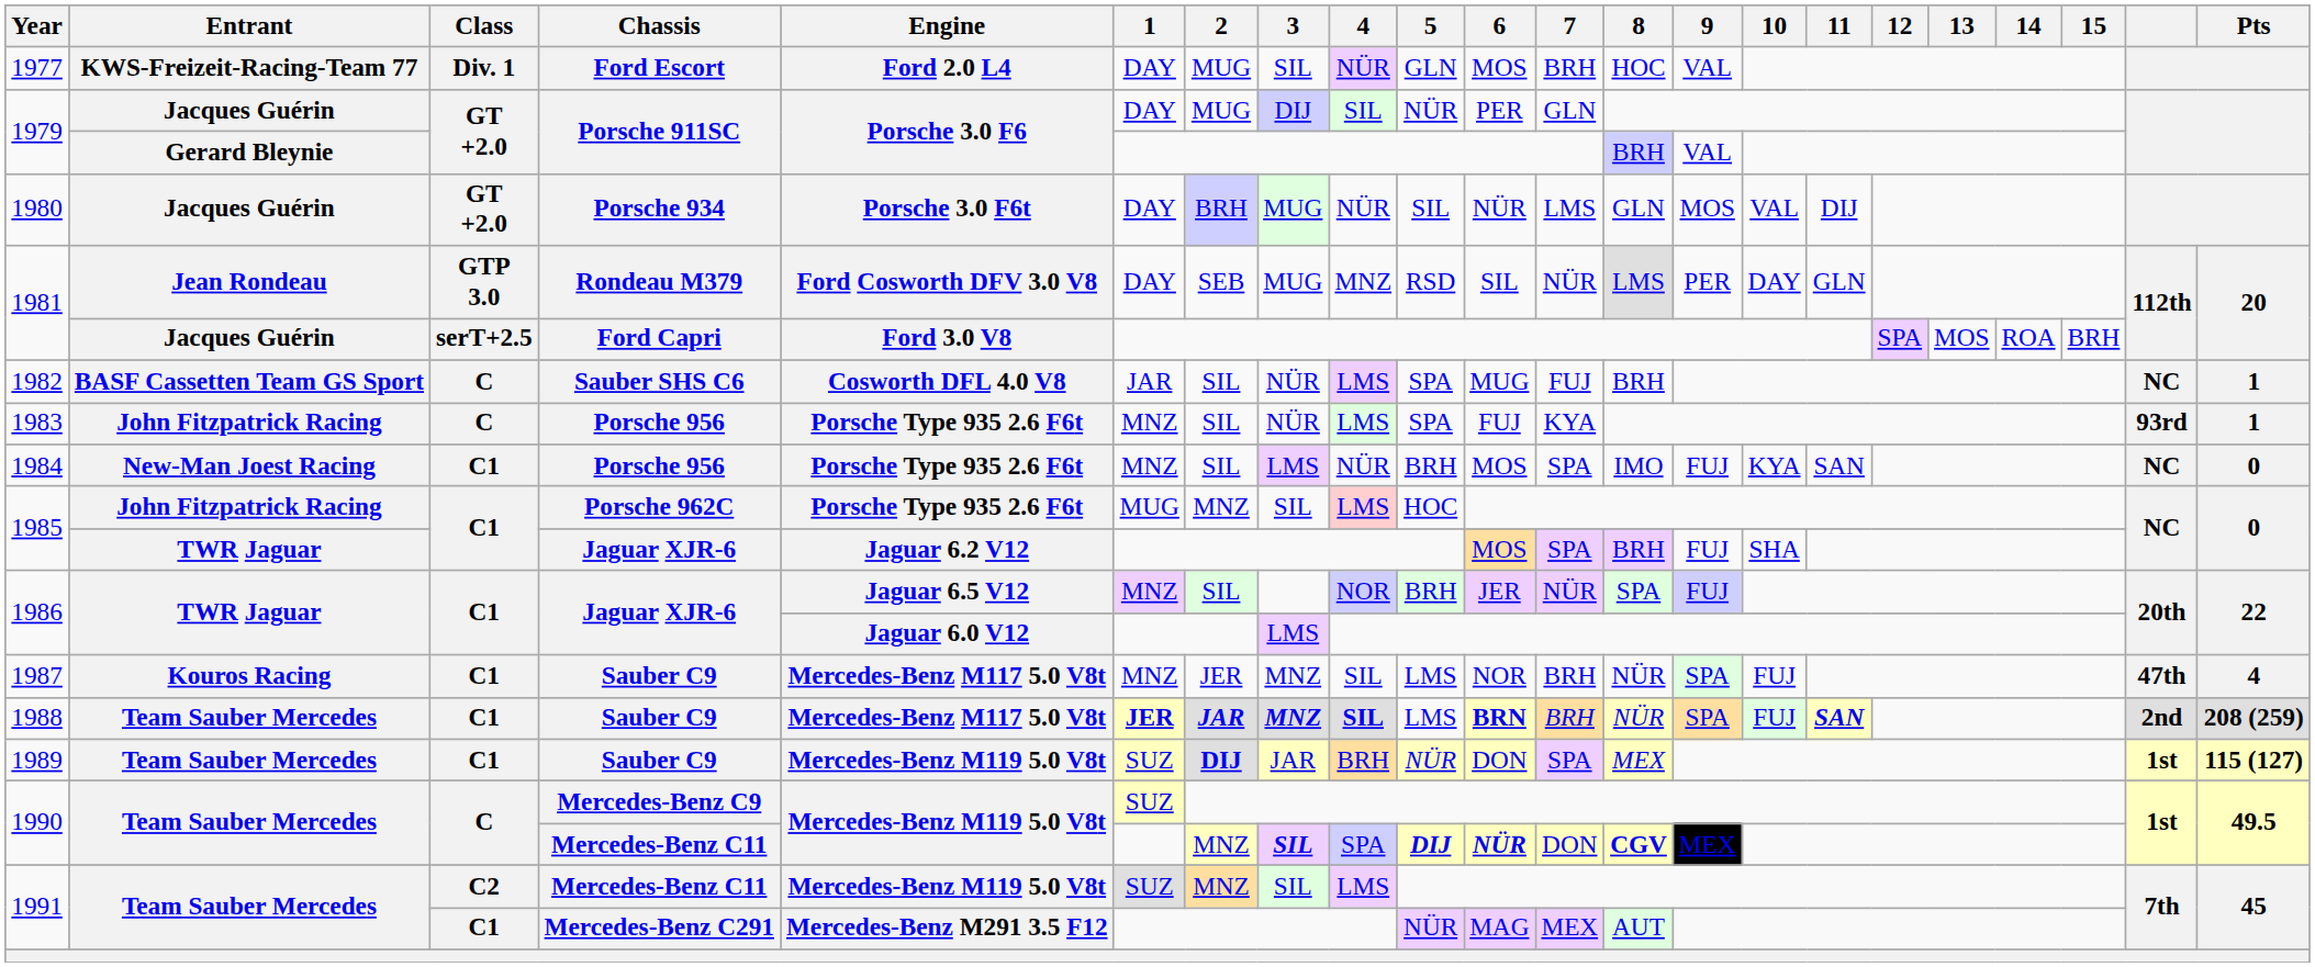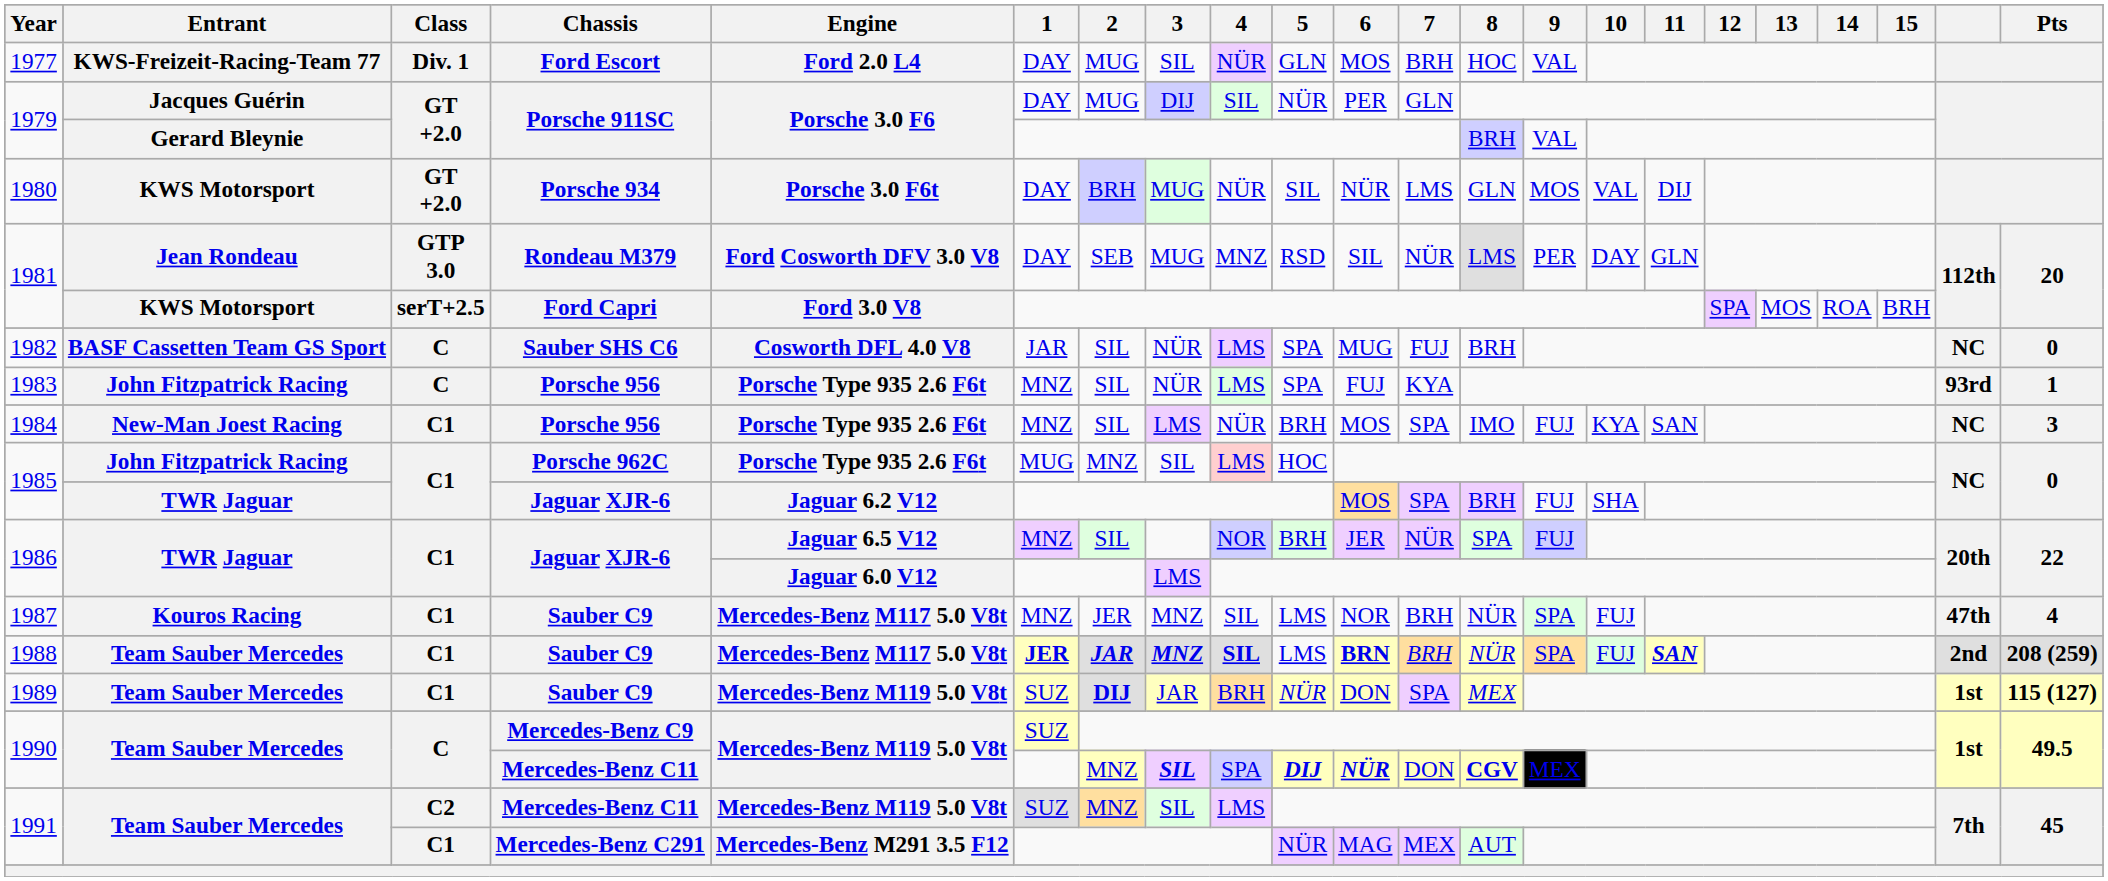1980 | Entrant: Jacques Guérin -> KWS Motorsport
1981 / Ford Capri | Entrant: Jacques Guérin -> KWS Motorsport
1982 | Pts: 1 -> 0
1984 | Pts: 0 -> 3
